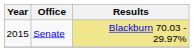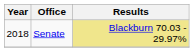Senate | Year: 2015 -> 2018
